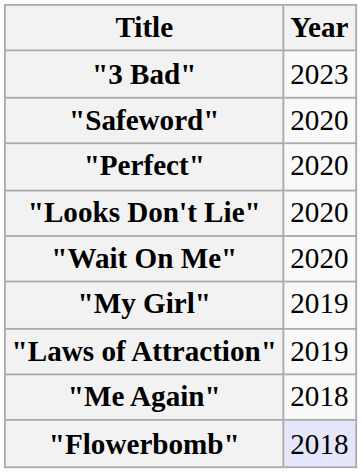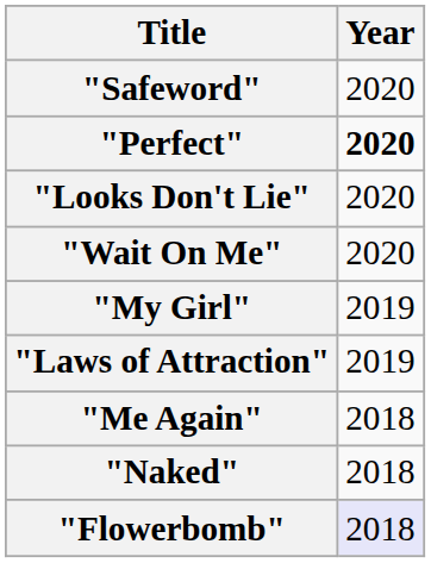- row: "3 Bad" | 2023
"Perfect" | Year: normal -> bold
+ row: "Naked" | 2018
